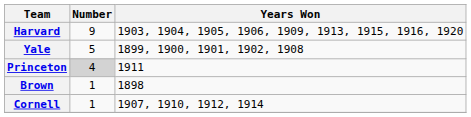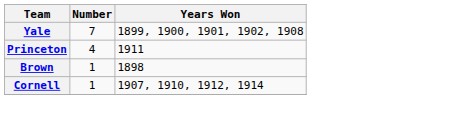- row: Harvard | 9 | 1903, 1904, 1905, 1906, 1909, 1913, 1915, 1916, 1920
Yale | Number: 5 -> 7
Princeton | Number: lightgrey background -> no background
